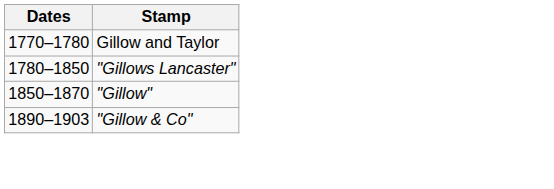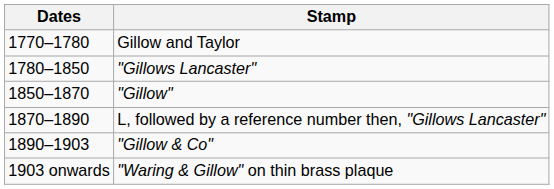+ row: 1870–1890 | L, followed by a reference number then, "Gillows Lancaster"
+ row: 1903 onwards | "Waring & Gillow" on thin brass plaque
